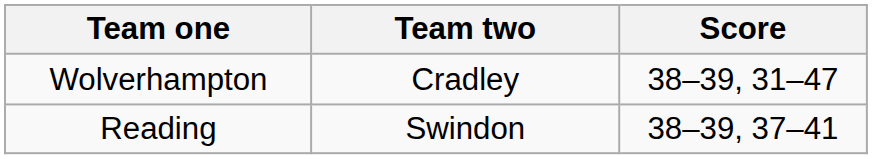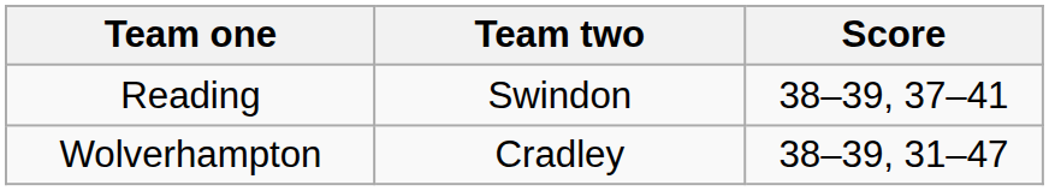rows swapped: Reading <-> Wolverhampton
